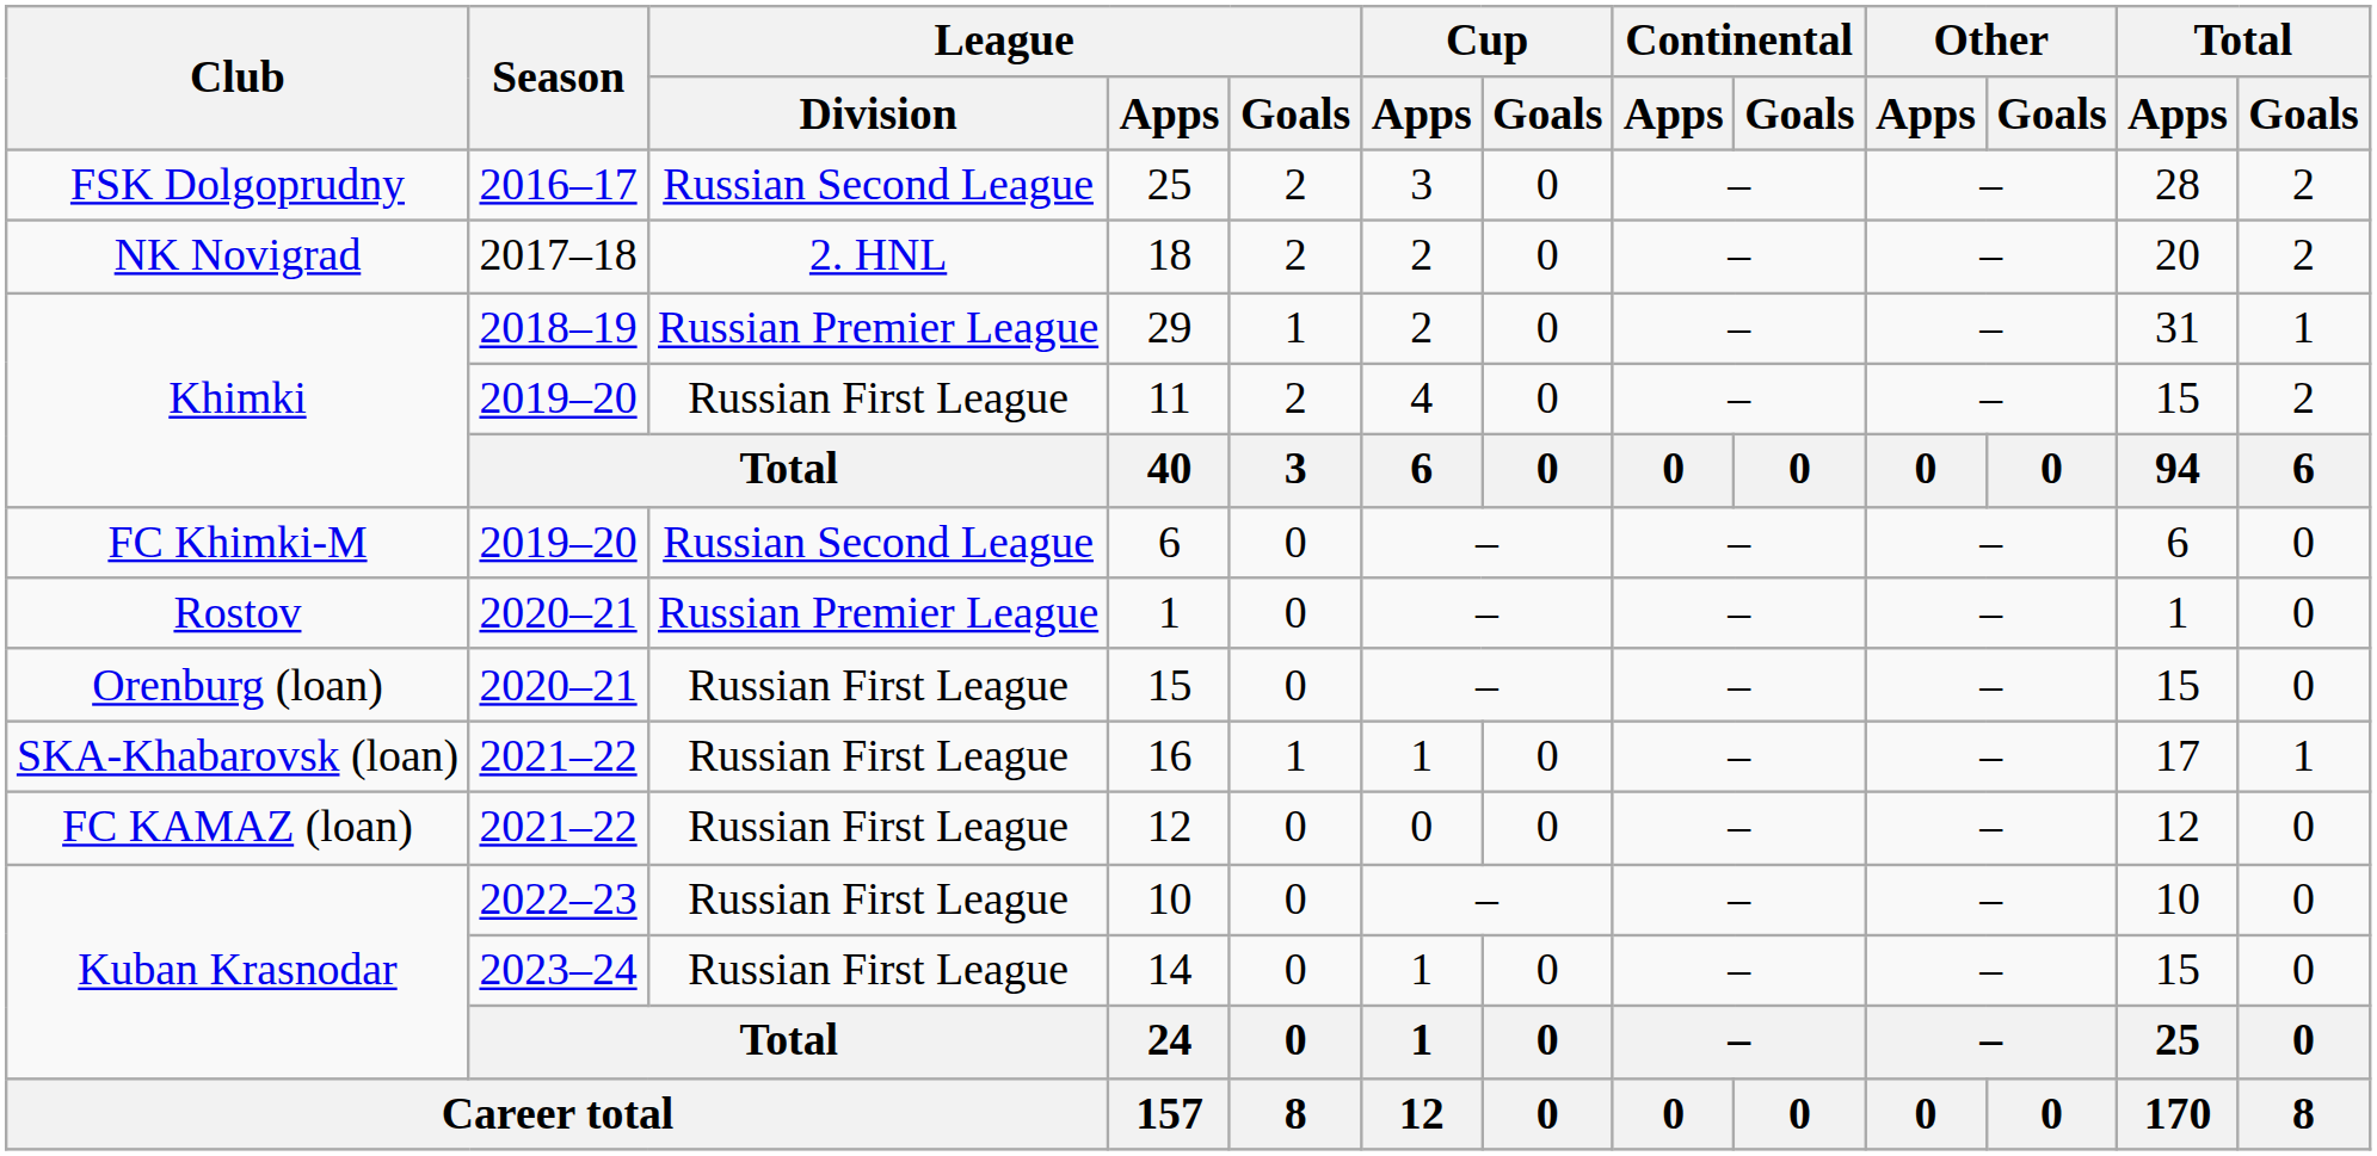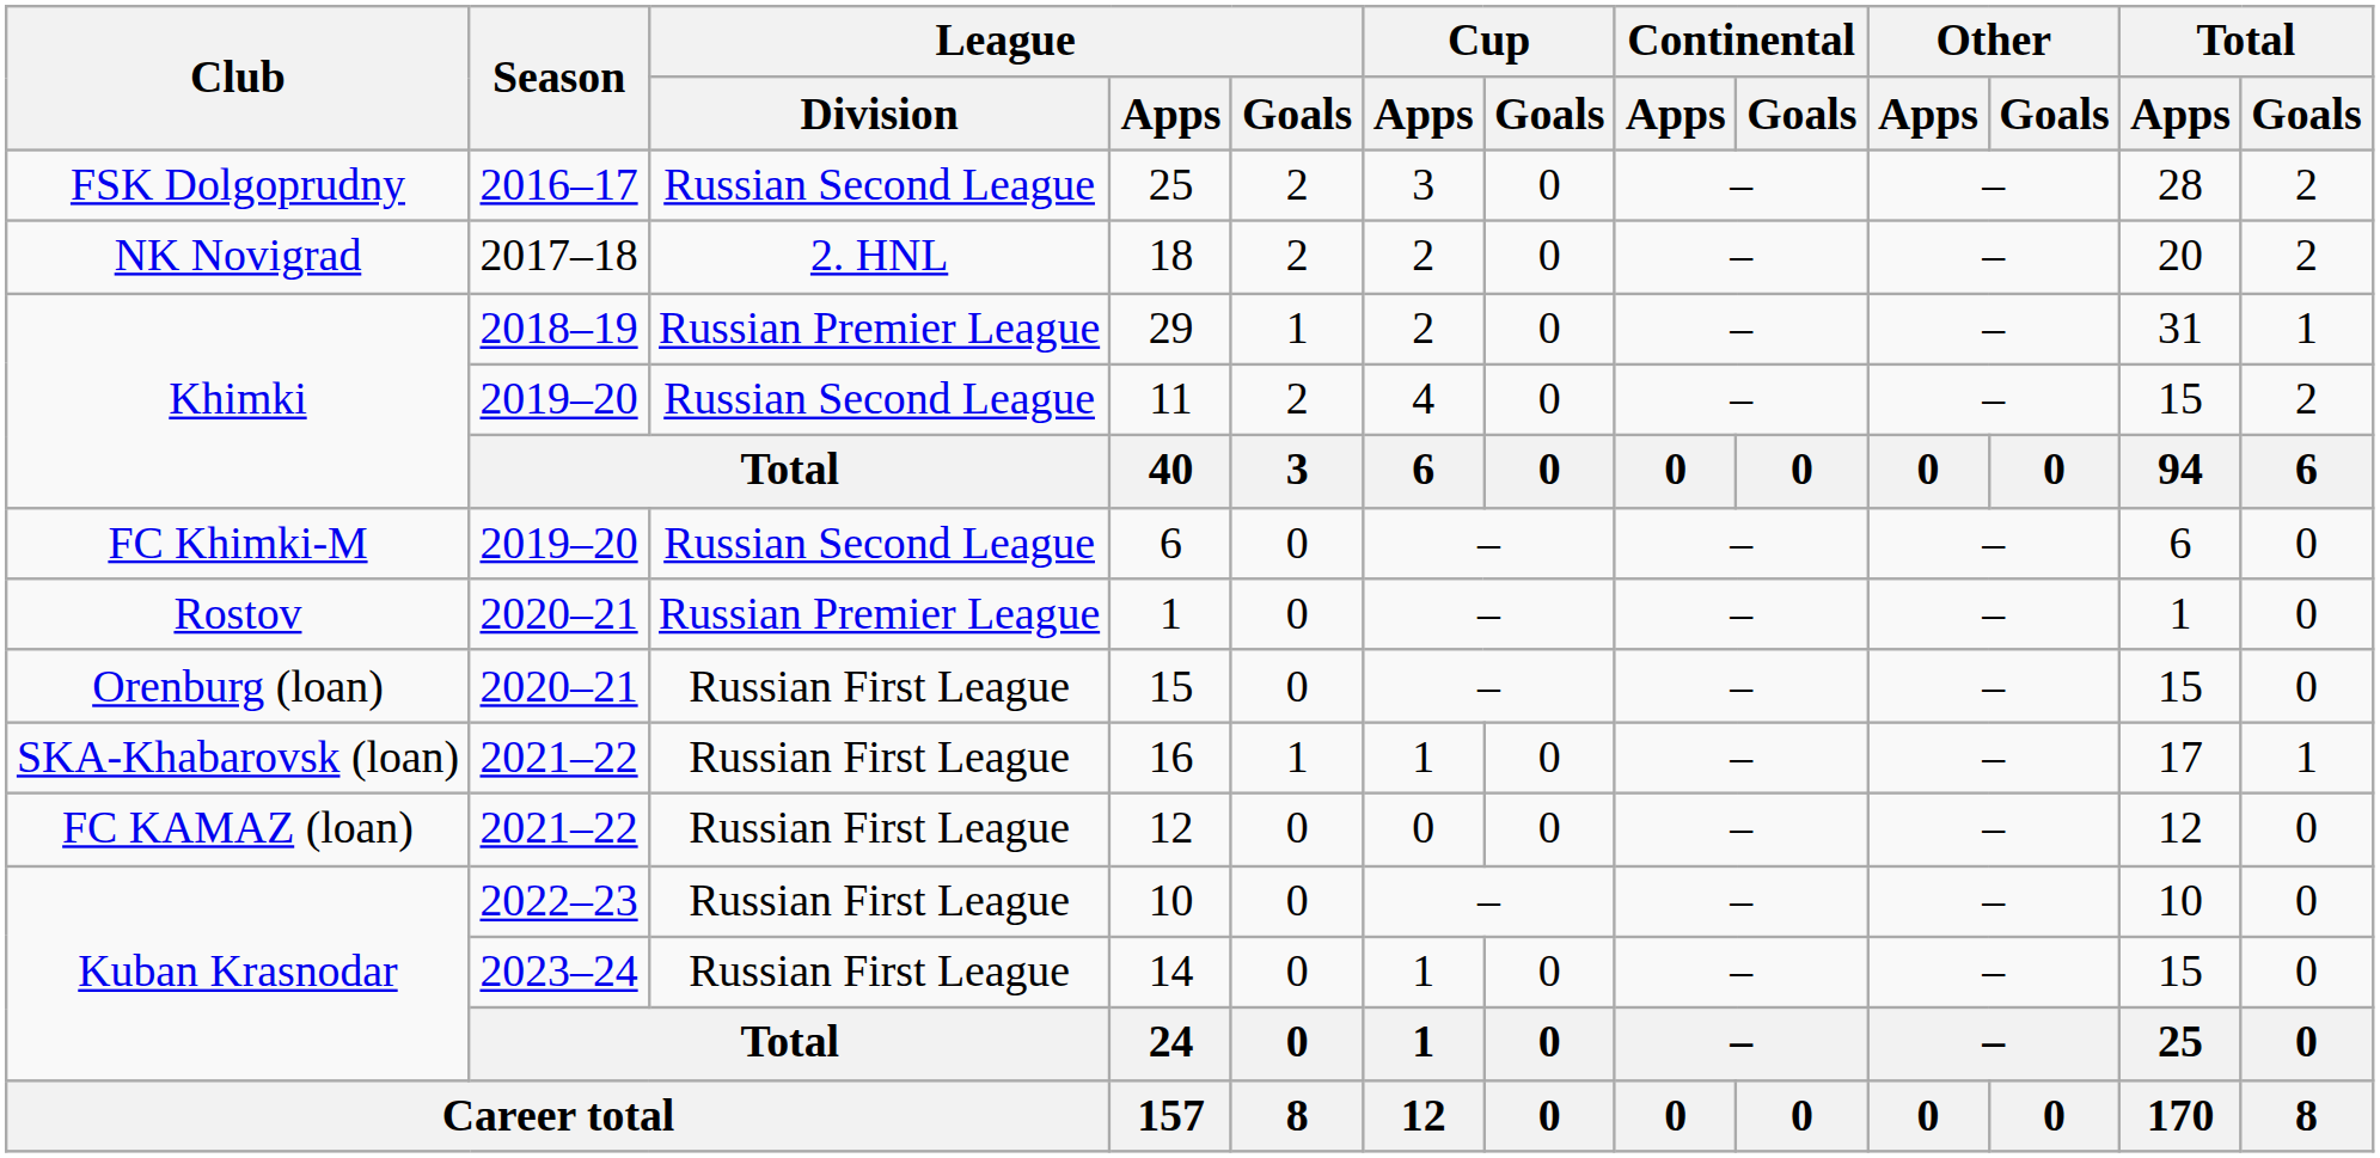11 | League / Division: Russian First League -> Russian Second League
